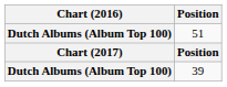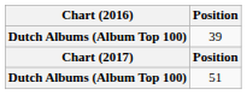rows swapped: 39 <-> 51
